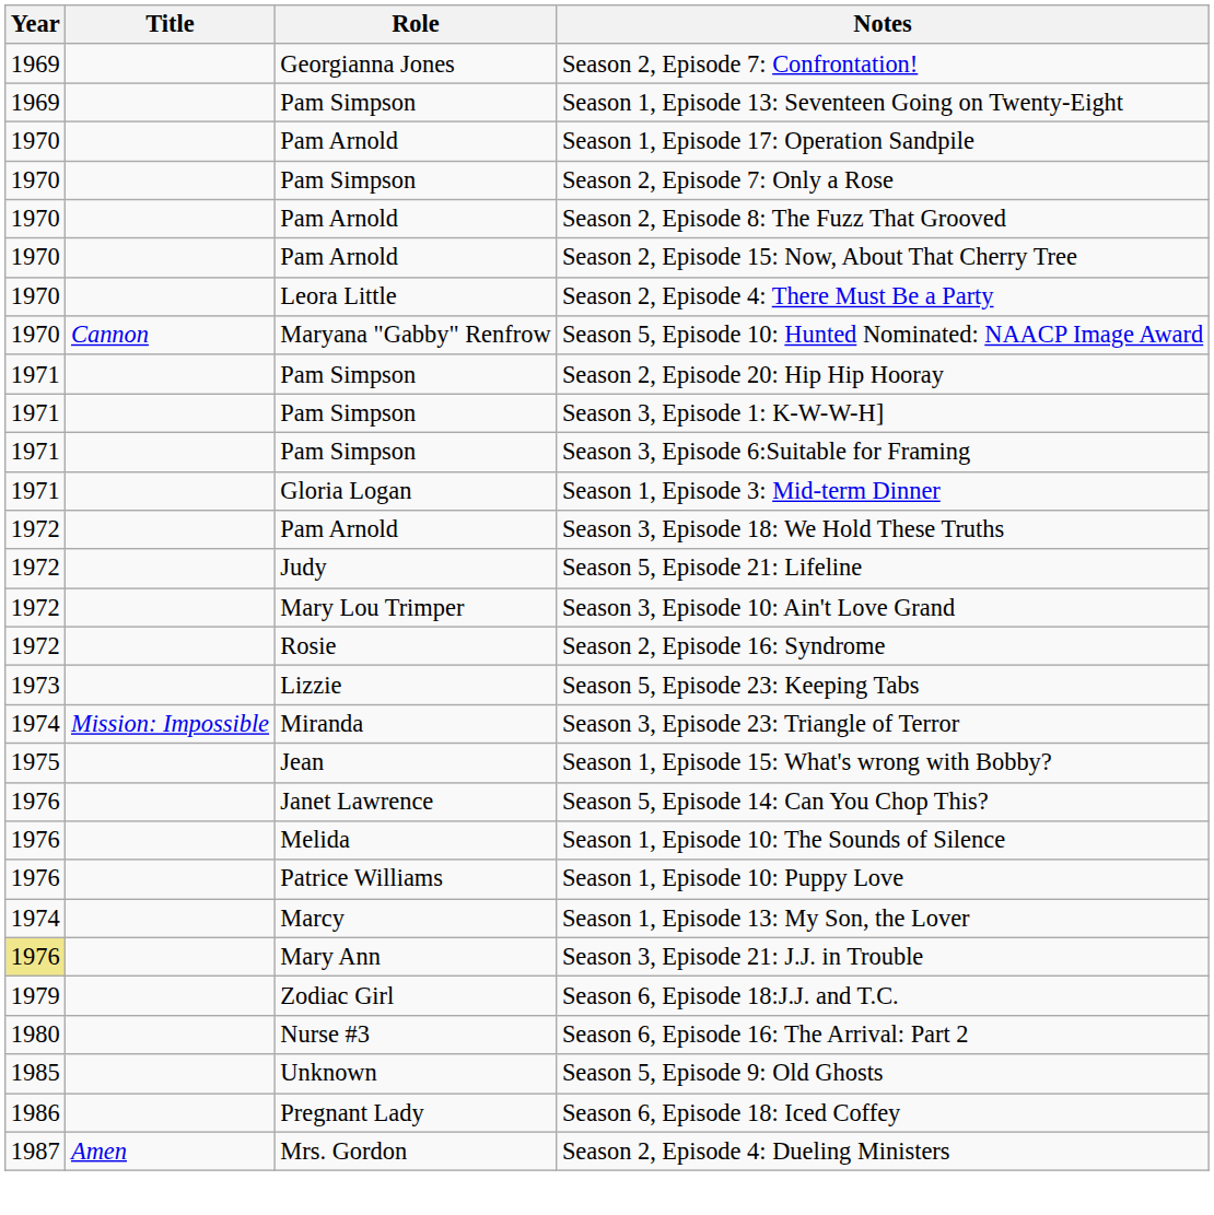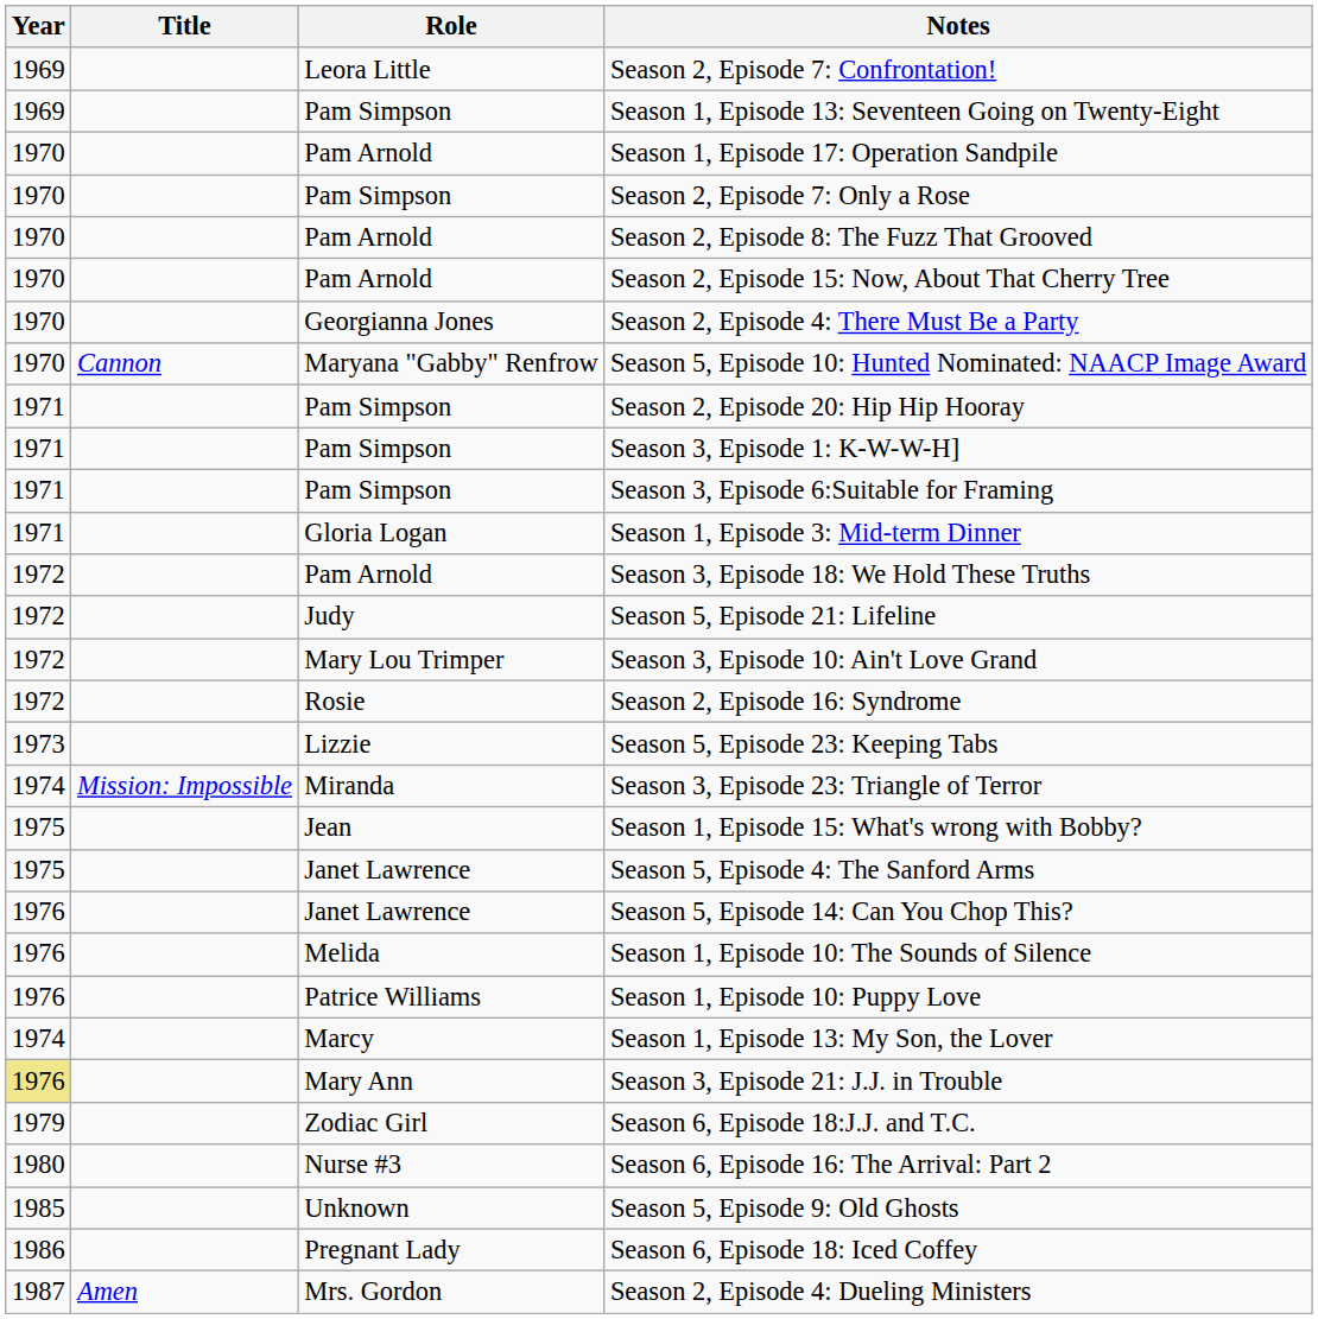Season 2, Episode 7: Confrontation! | Role: Georgianna Jones -> Leora Little
Season 2, Episode 4: There Must Be a Party | Role: Leora Little -> Georgianna Jones
+ row: 1975 | Janet Lawrence | Season 5, Episode 4: The Sanford Arms
